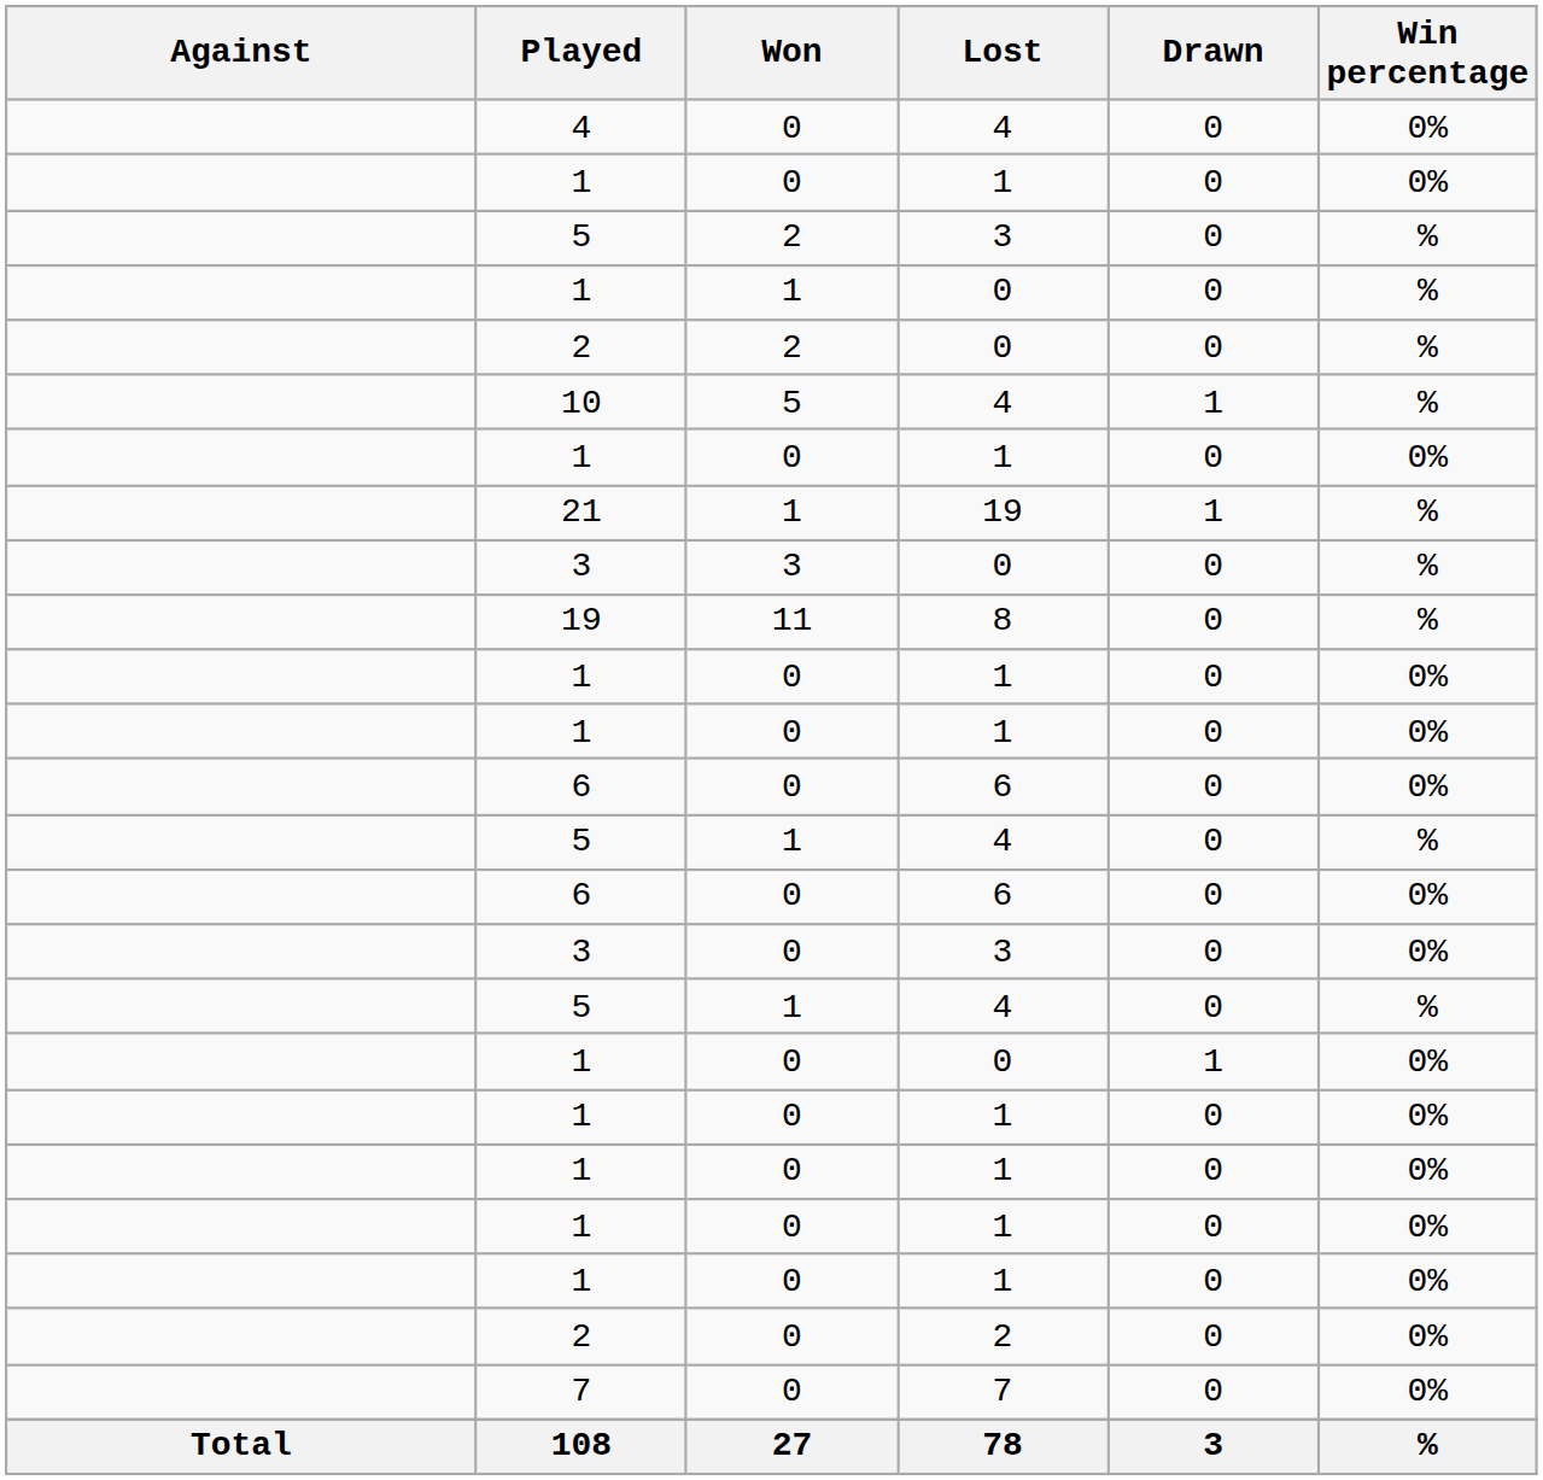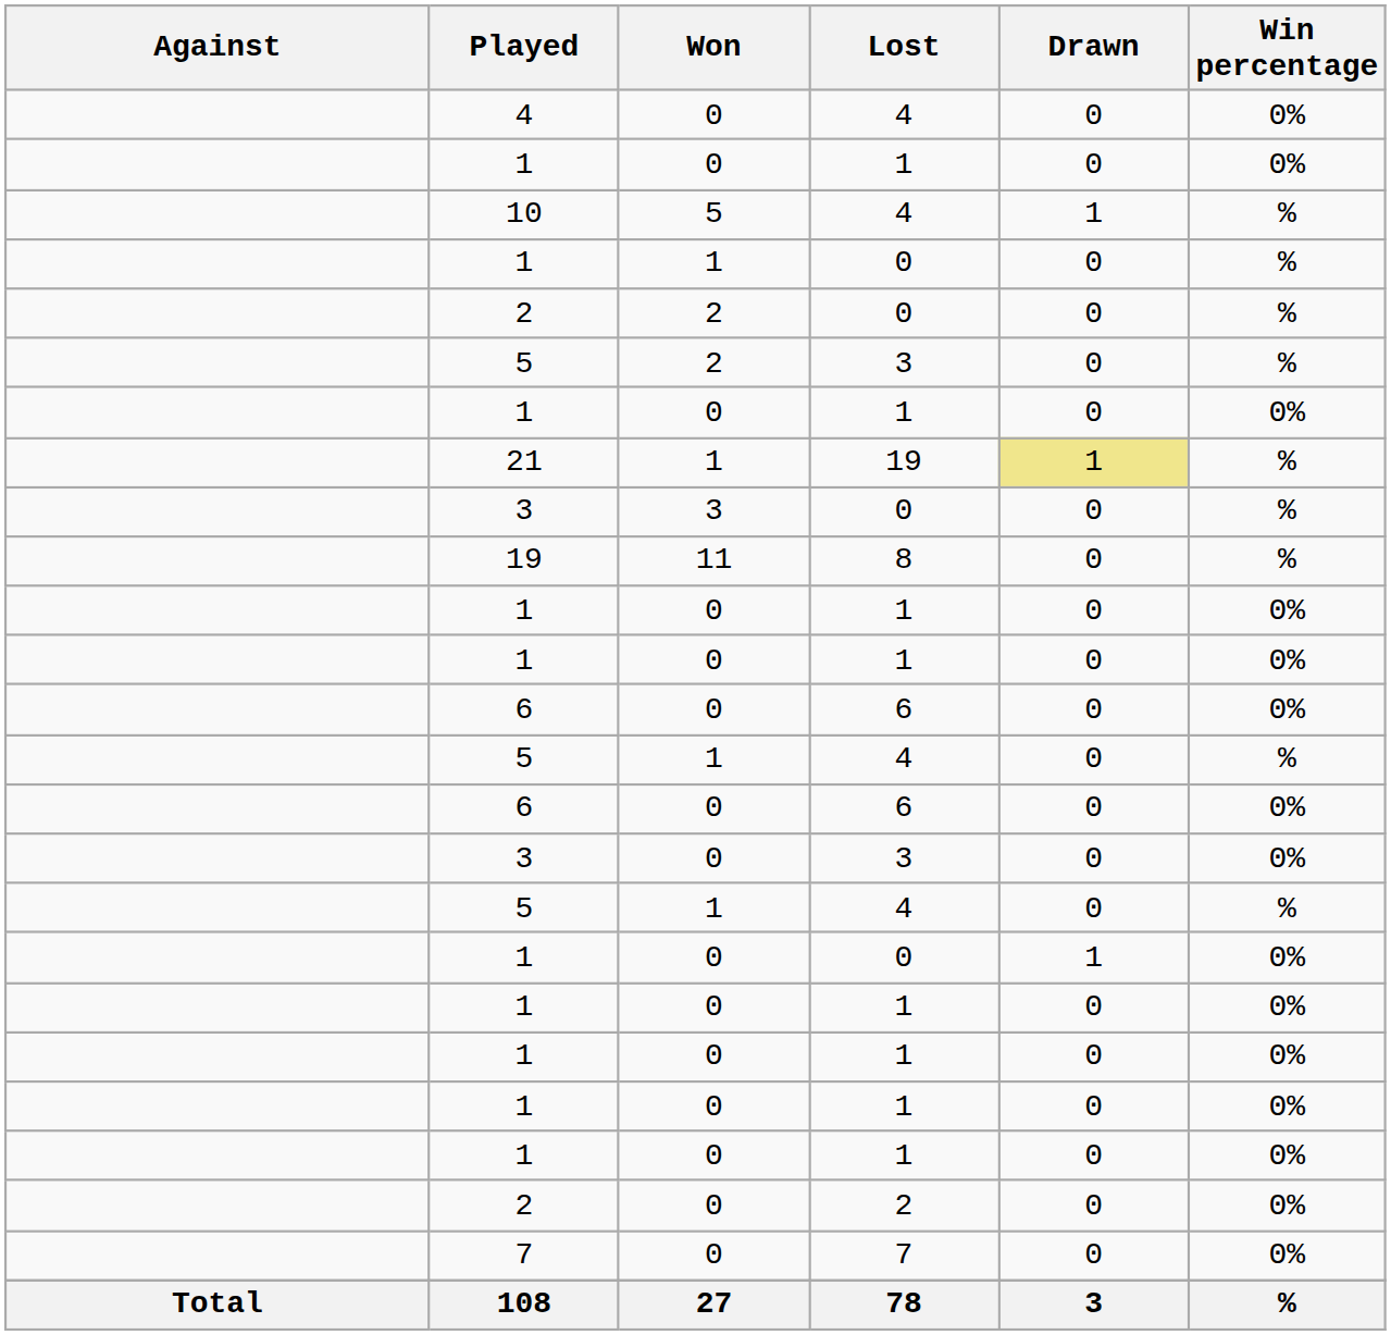rows swapped: 10 <-> 5 / 3
21 | Drawn: no background -> khaki background
